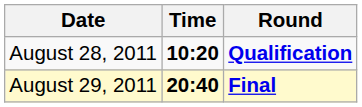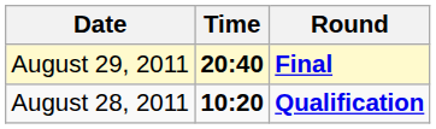rows swapped: August 28, 2011 <-> August 29, 2011
